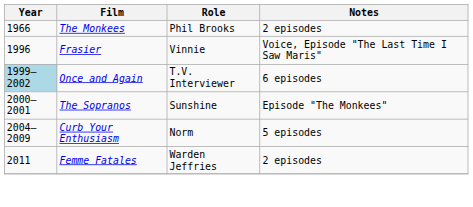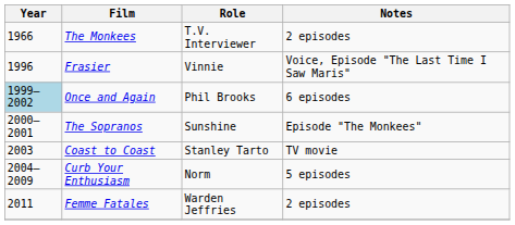The Monkees | Role: Phil Brooks -> T.V. Interviewer
Once and Again | Role: T.V. Interviewer -> Phil Brooks
+ row: 2003 | Coast to Coast | Stanley Tarto | TV movie
